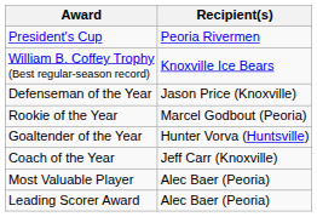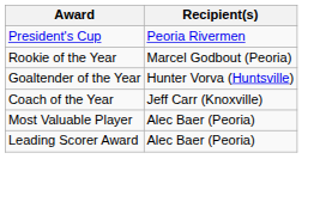- row: William B. Coffey Trophy (Best regular-season record) | Knoxville Ice Bears
- row: Defenseman of the Year | Jason Price (Knoxville)
